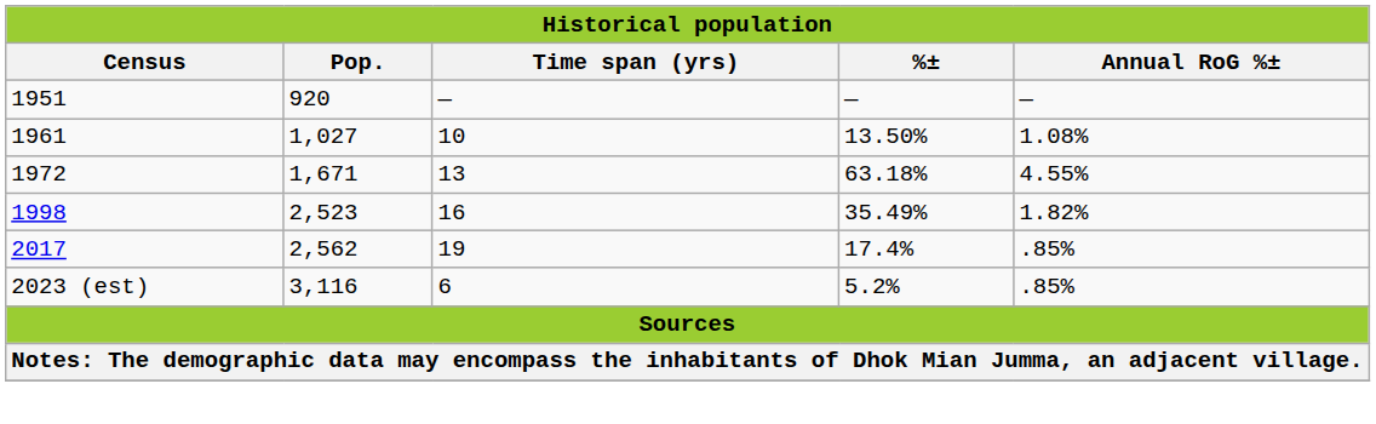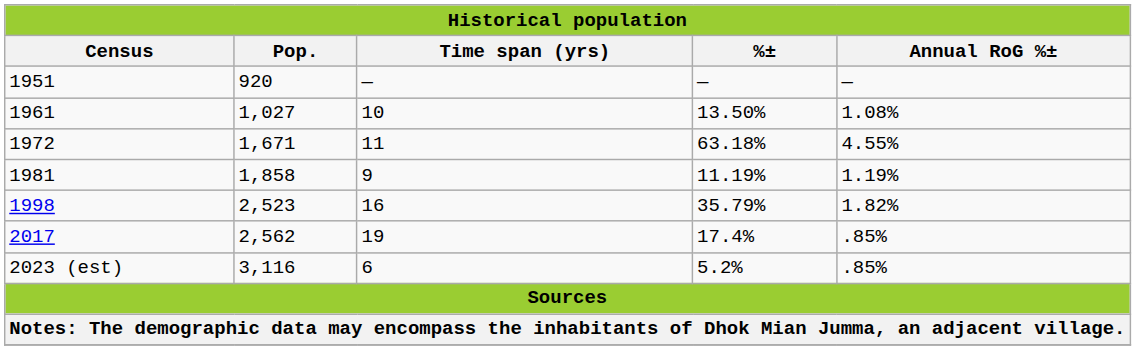1972 | Time span (yrs): 13 -> 11
+ row: 1981 | 1,858 | 9 | 11.19% | 1.19%
1998 | %±: 35.49% -> 35.79%
